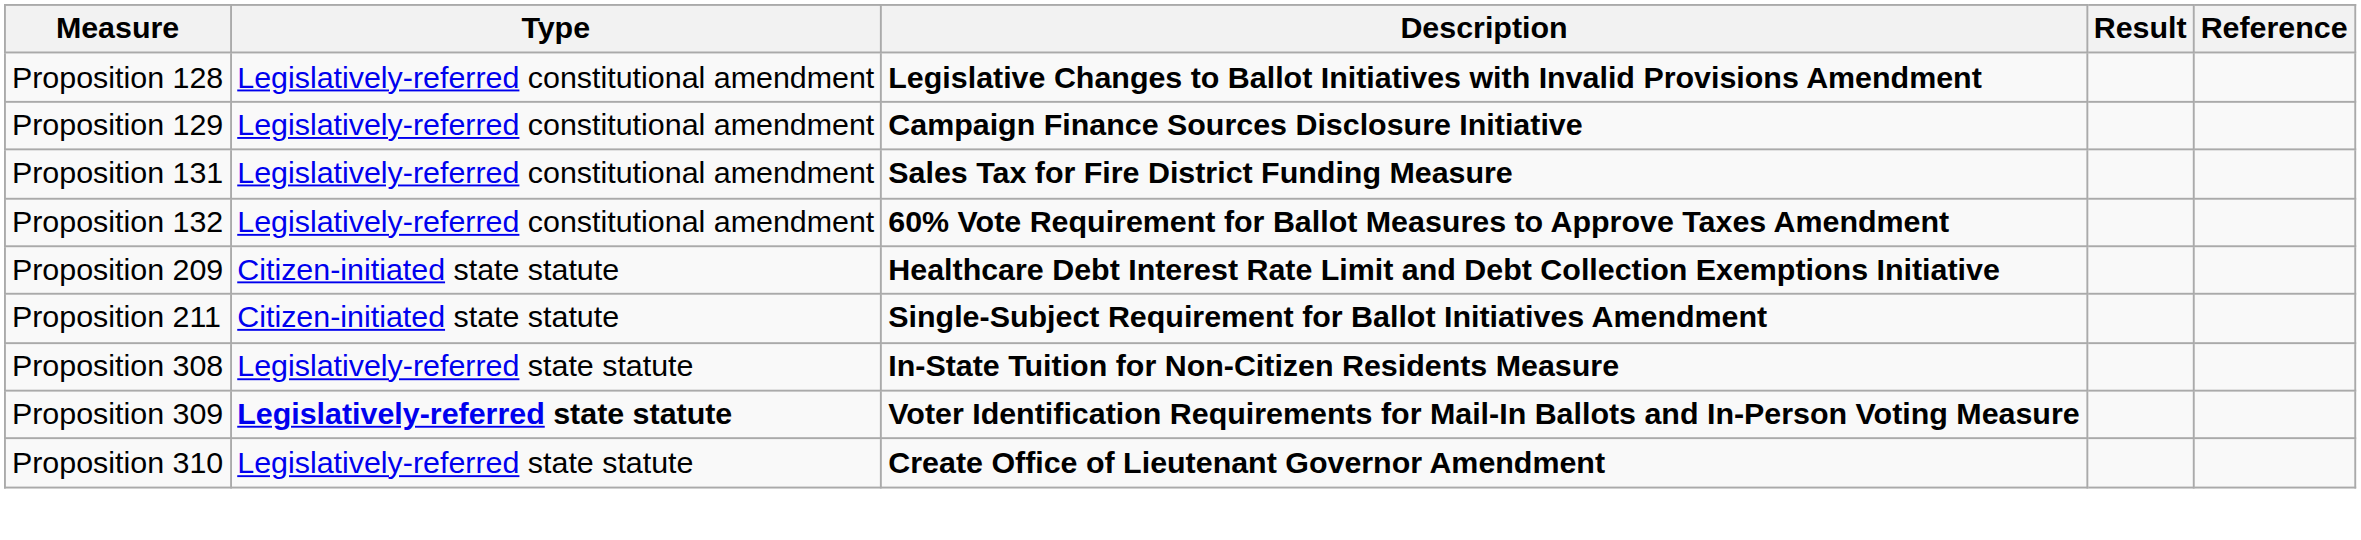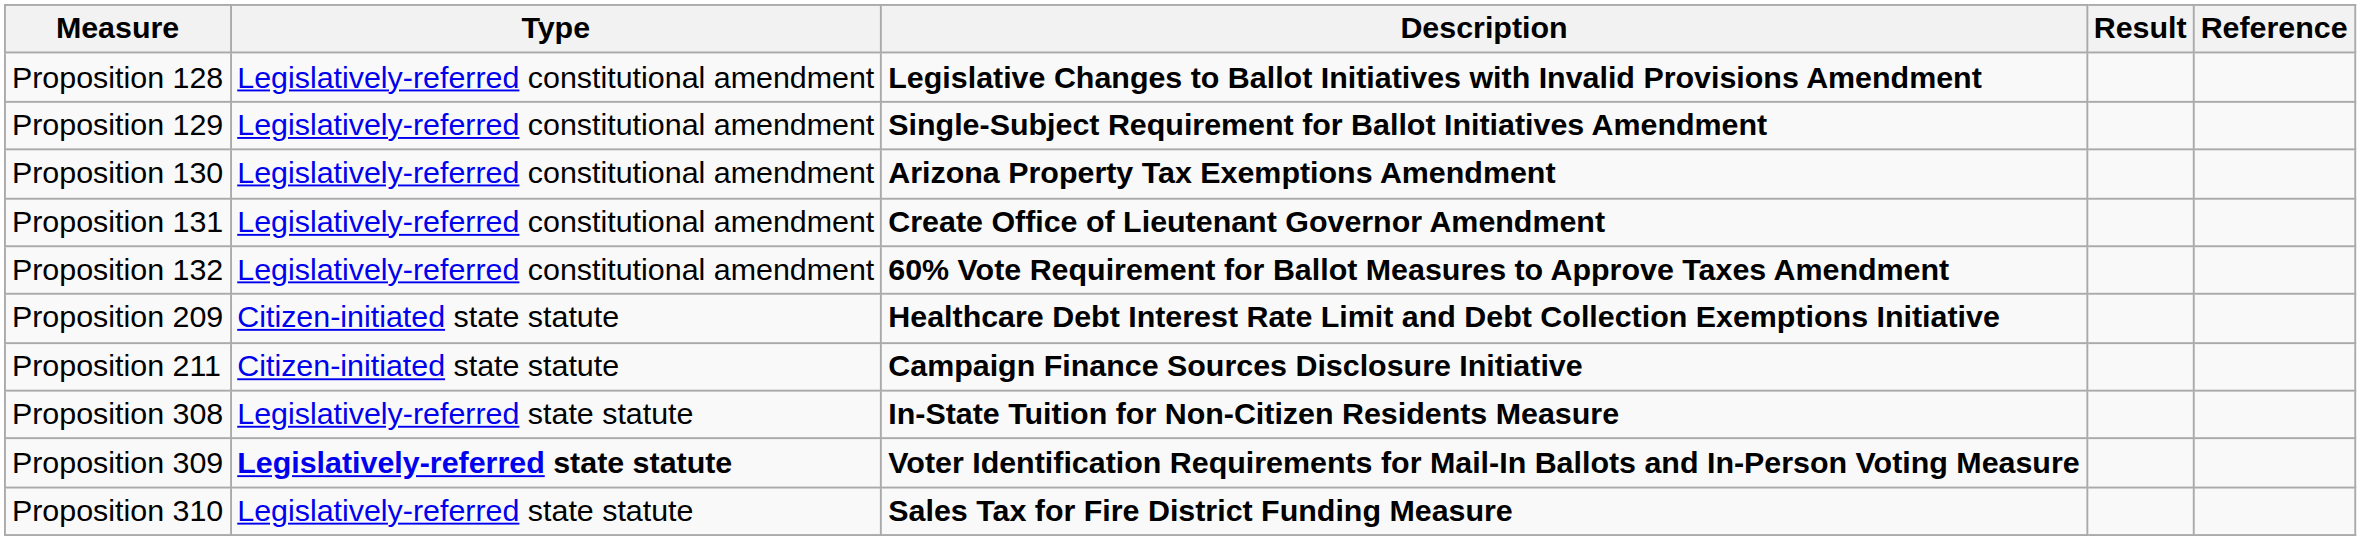Proposition 129 | Description: Campaign Finance Sources Disclosure Initiative -> Single-Subject Requirement for Ballot Initiatives Amendment
+ row: Proposition 130 | Legislatively-referred constitutional amendment | Arizona Property Tax Exemptions Amendment
Proposition 131 | Description: Sales Tax for Fire District Funding Measure -> Create Office of Lieutenant Governor Amendment
Proposition 211 | Description: Single-Subject Requirement for Ballot Initiatives Amendment -> Campaign Finance Sources Disclosure Initiative
Proposition 310 | Description: Create Office of Lieutenant Governor Amendment -> Sales Tax for Fire District Funding Measure
